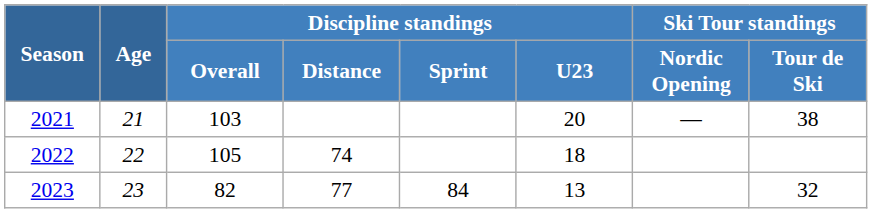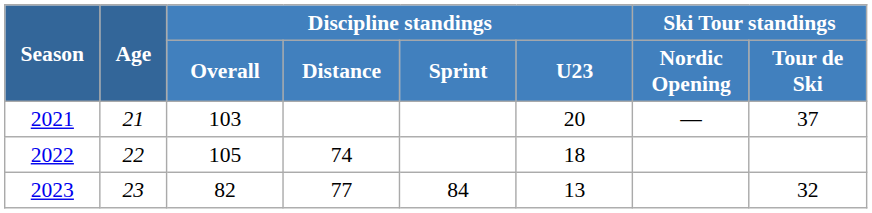2021 | Ski Tour standings / Tour de Ski: 38 -> 37
